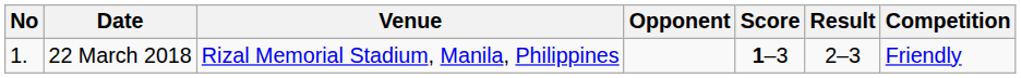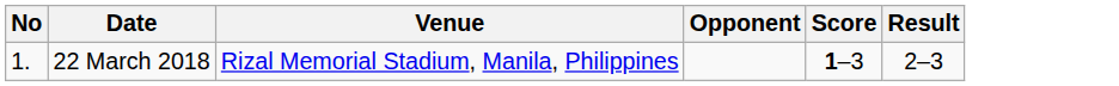- column: Competition | Friendly
